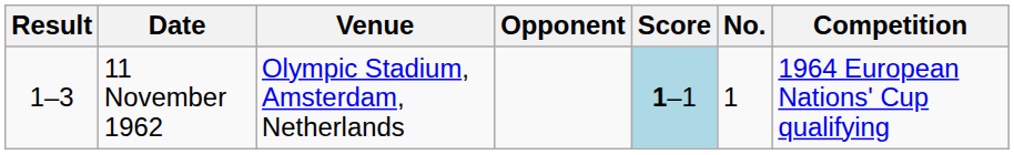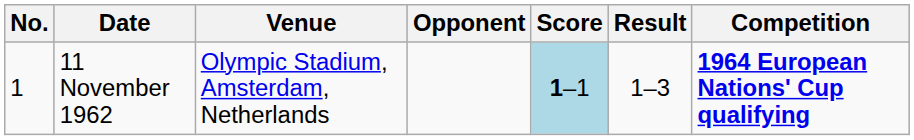columns swapped: No. <-> Result
11 November 1962 | Competition: normal -> bold
